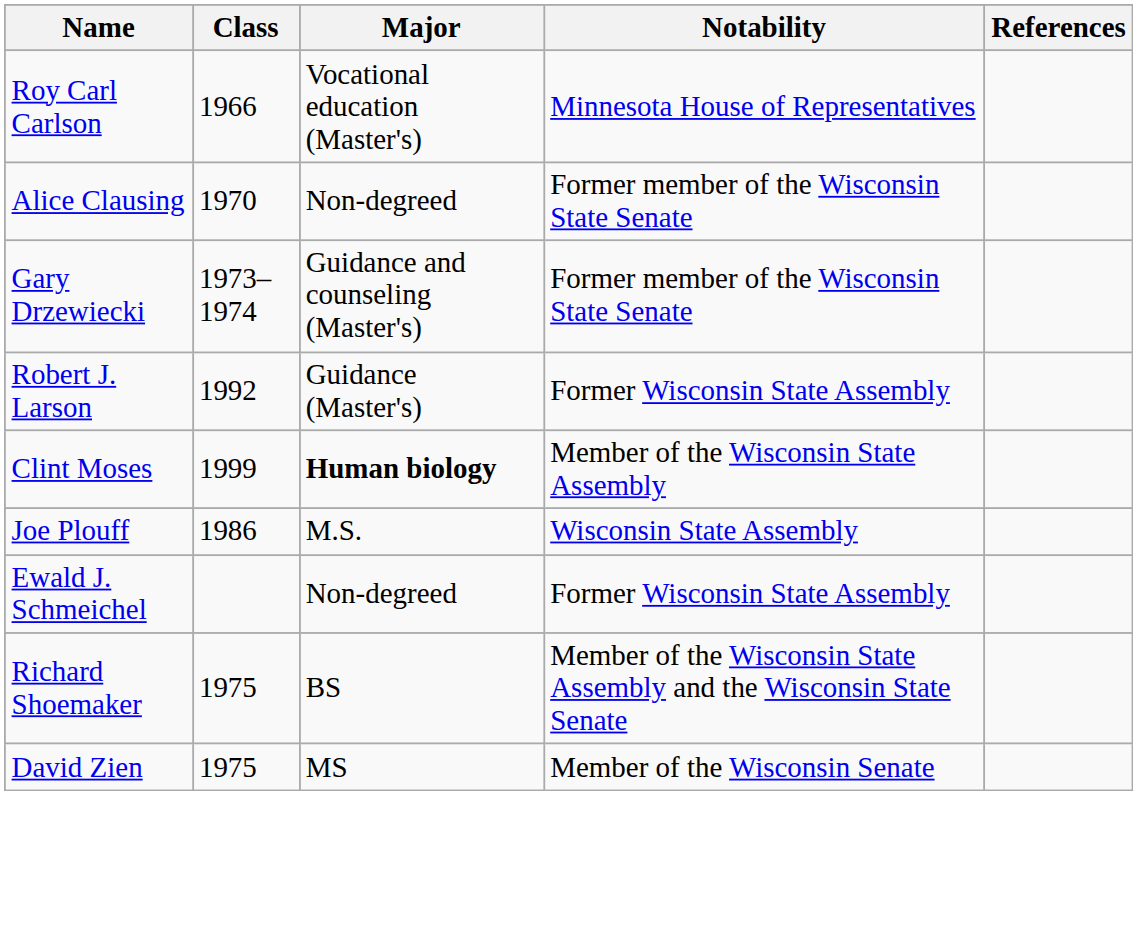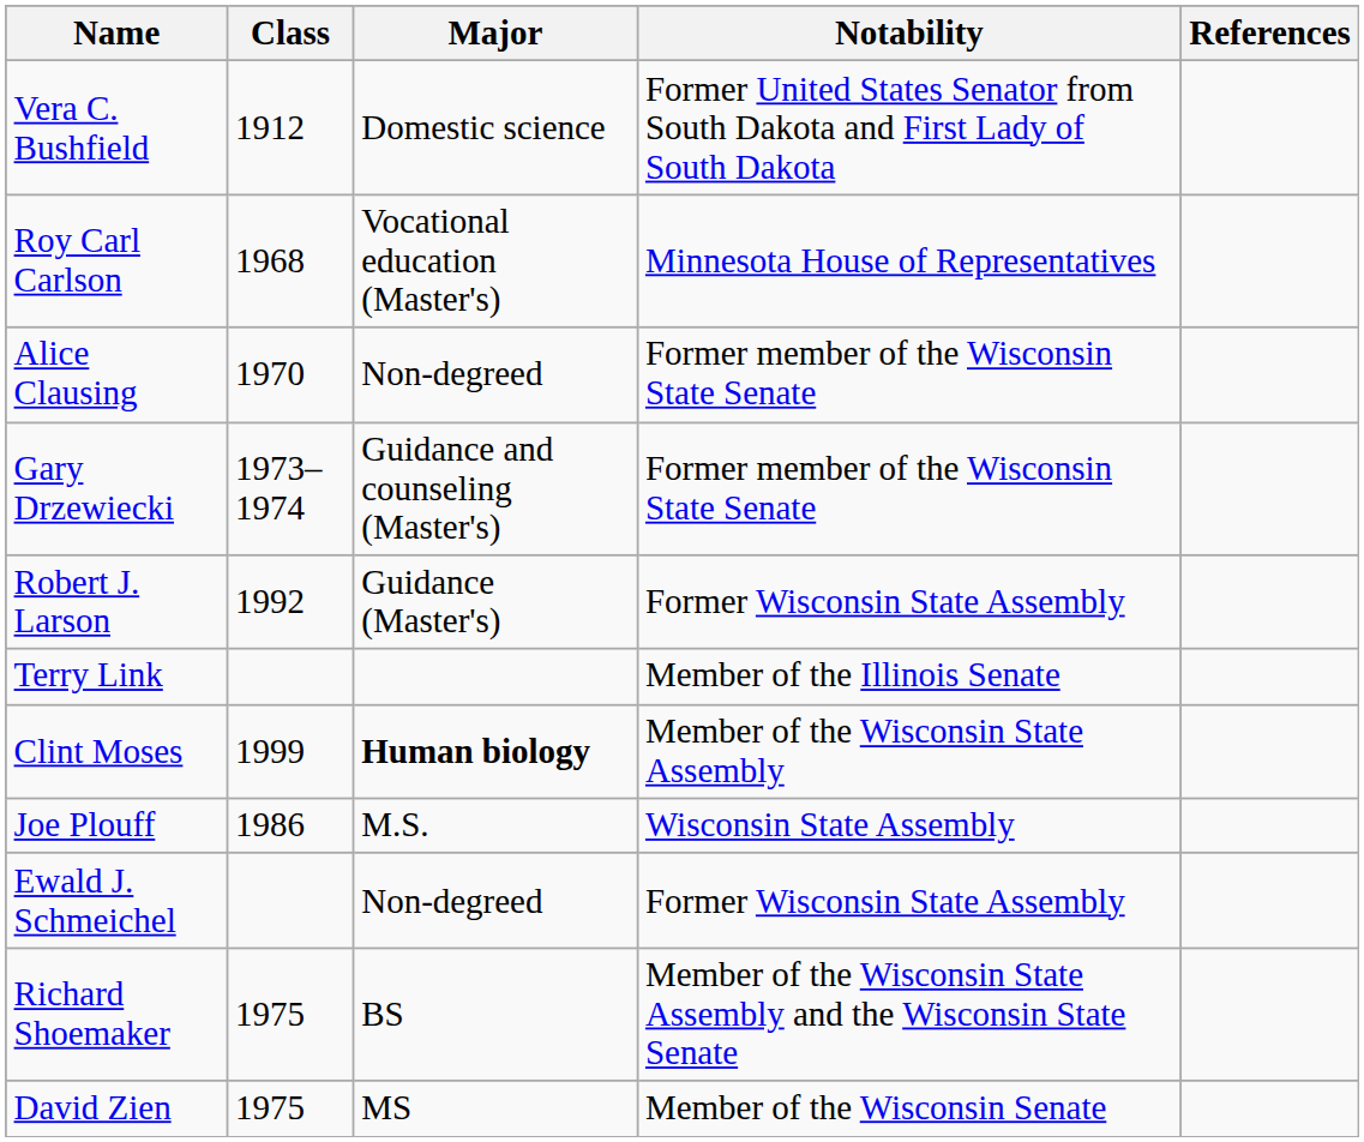+ row: Vera C. Bushfield | 1912 | Domestic science | Former United States Senator from South Dakota and First Lady of South Dakota
Roy Carl Carlson | Class: 1966 -> 1968
+ row: Terry Link | Member of the Illinois Senate
